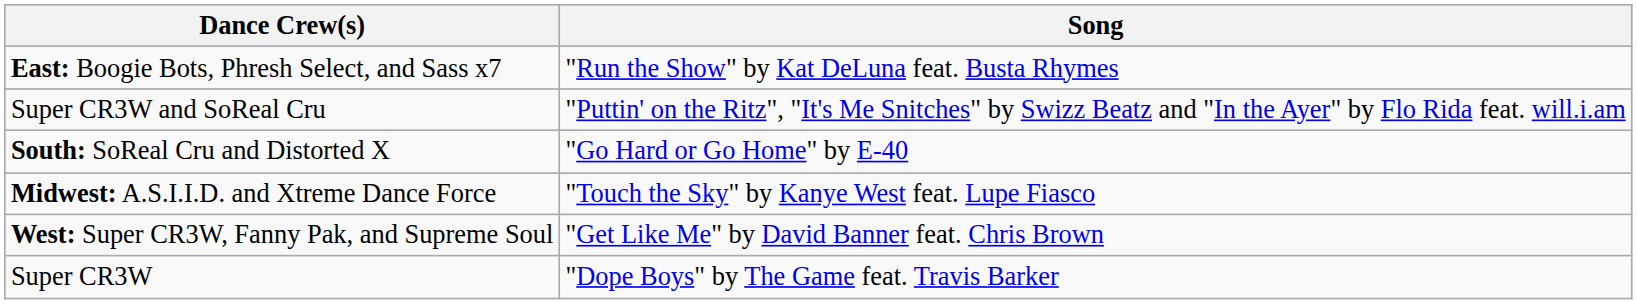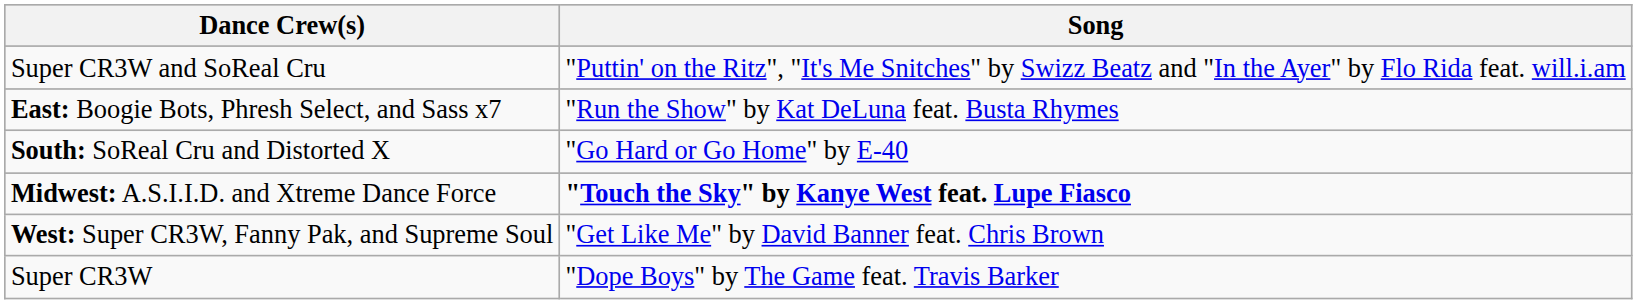rows swapped: Super CR3W and SoReal Cru <-> East: Boogie Bots, Phresh Select, and Sass x7
Midwest: A.S.I.I.D. and Xtreme Dance Force | Song: normal -> bold
